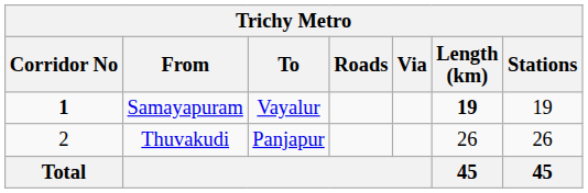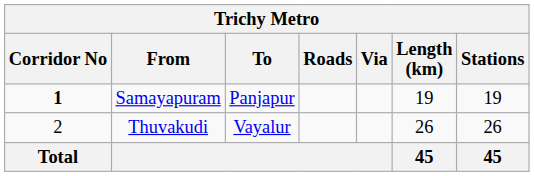Samayapuram | To: Vayalur -> Panjapur
Samayapuram | Length (km): bold -> normal
Thuvakudi | To: Panjapur -> Vayalur
